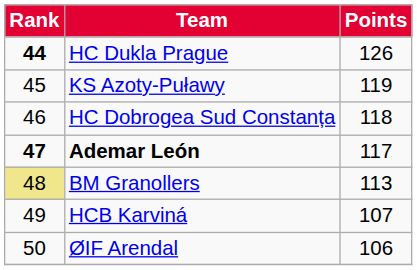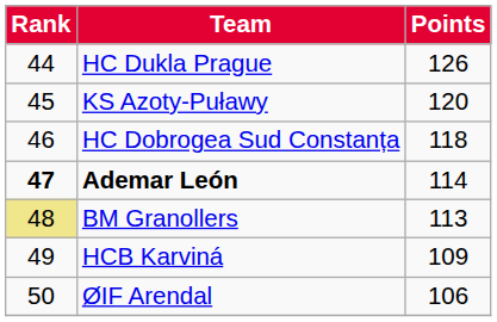HC Dukla Prague | Rank: bold -> normal
KS Azoty-Puławy | Points: 119 -> 120
Ademar León | Points: 117 -> 114
HCB Karviná | Points: 107 -> 109
